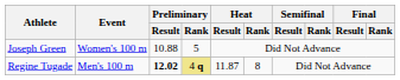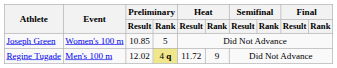Joseph Green | Preliminary / Result: 10.88 -> 10.85
Regine Tugade | Preliminary / Result: bold -> normal
Regine Tugade | Heat / Result: 11.87 -> 11.72
Regine Tugade | Heat / Rank: 8 -> 9
